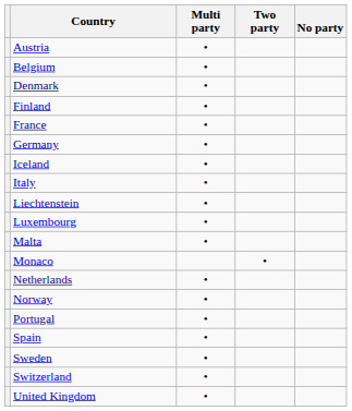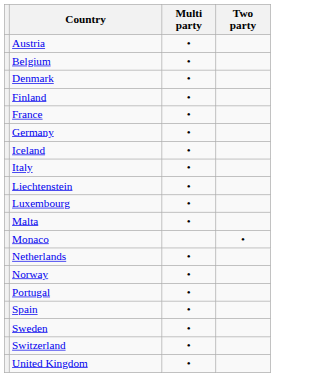- column: No party
